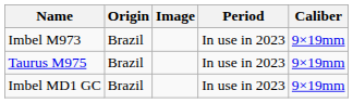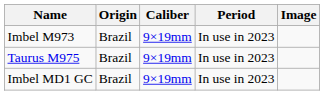columns swapped: Caliber <-> Image
